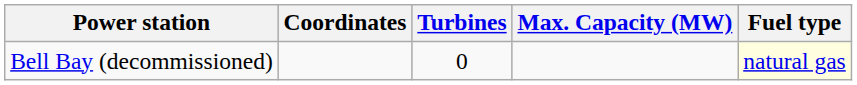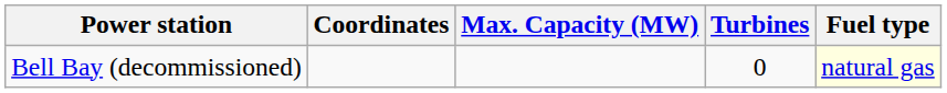columns swapped: Max. Capacity (MW) <-> Turbines
